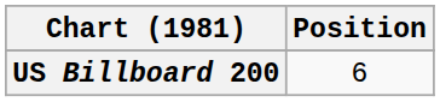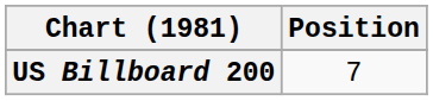US Billboard 200 | Position: 6 -> 7
